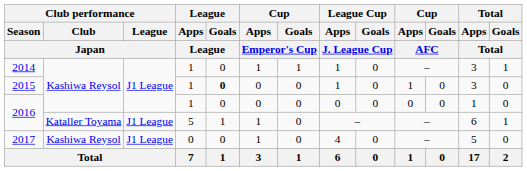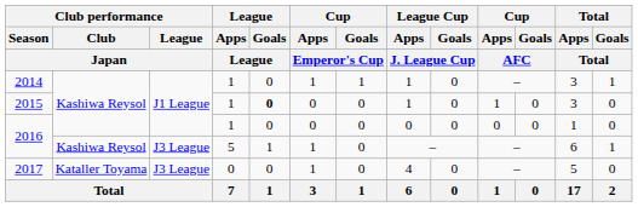2016 / 5 | Club performance / Club / Japan: Kataller Toyama -> Kashiwa Reysol
2016 / 5 | Club performance / League / Japan: J1 League -> J3 League
2017 | Club performance / Club / Japan: Kashiwa Reysol -> Kataller Toyama
2017 | Club performance / League / Japan: J1 League -> J3 League
